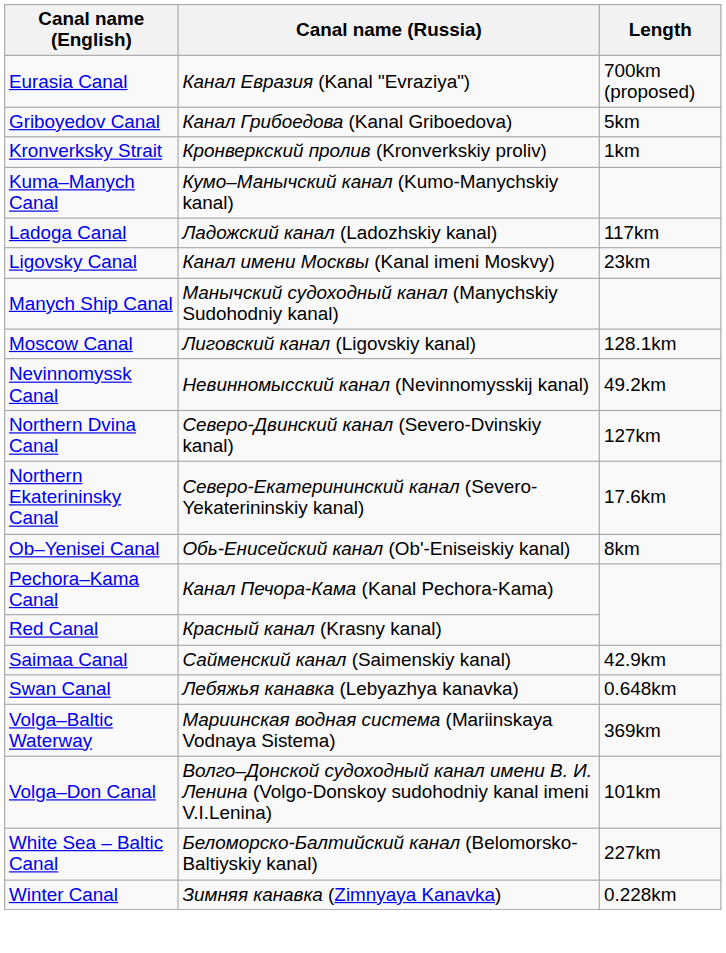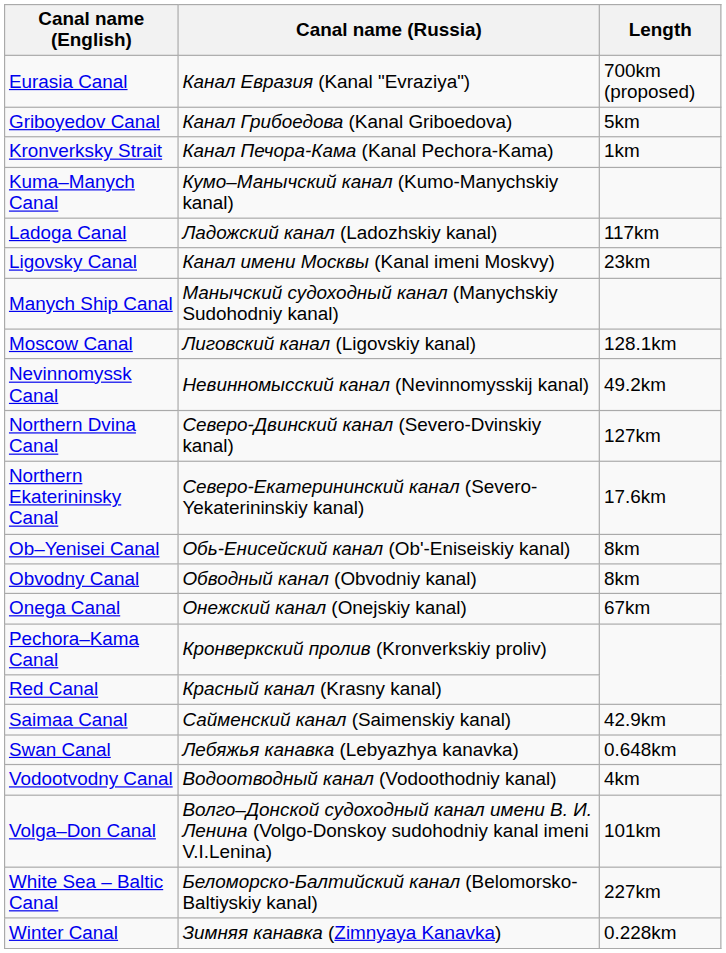Kronverksky Strait | Canal name (Russia): Кронверкский пролив (Kronverkskiy proliv) -> Канал Печора-Кама (Kanal Pechora-Kama)
+ row: Obvodny Canal | Обводный канал (Obvodniy kanal) | 8km
+ row: Onega Canal | Онежский канал (Onejskiy kanal) | 67km
Pechora–Kama Canal | Canal name (Russia): Канал Печора-Кама (Kanal Pechora-Kama) -> Кронверкский пролив (Kronverkskiy proliv)
+ row: Vodootvodny Canal | Водоотводный канал (Vodoothodniy kanal) | 4km
- row: Volga–Baltic Waterway | Мариинская водная система (Mariinskaya Vodnaya Sistema) | 369km
